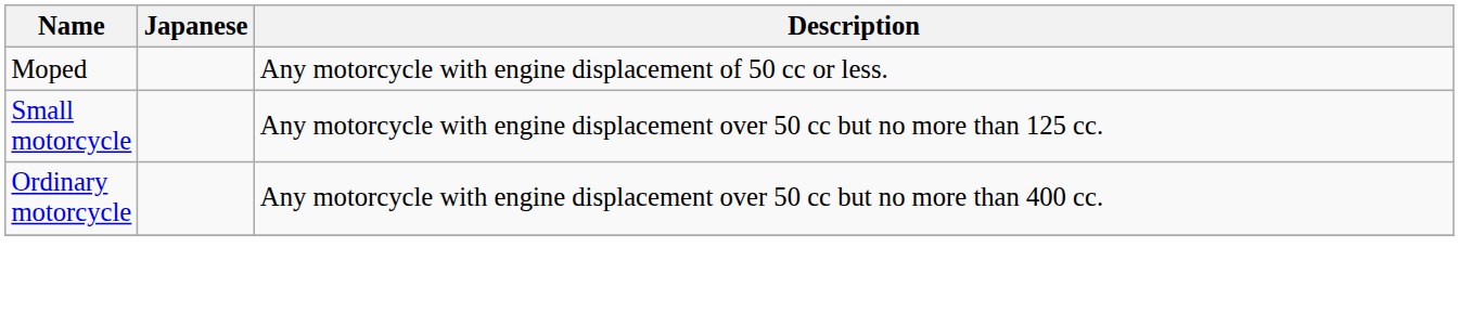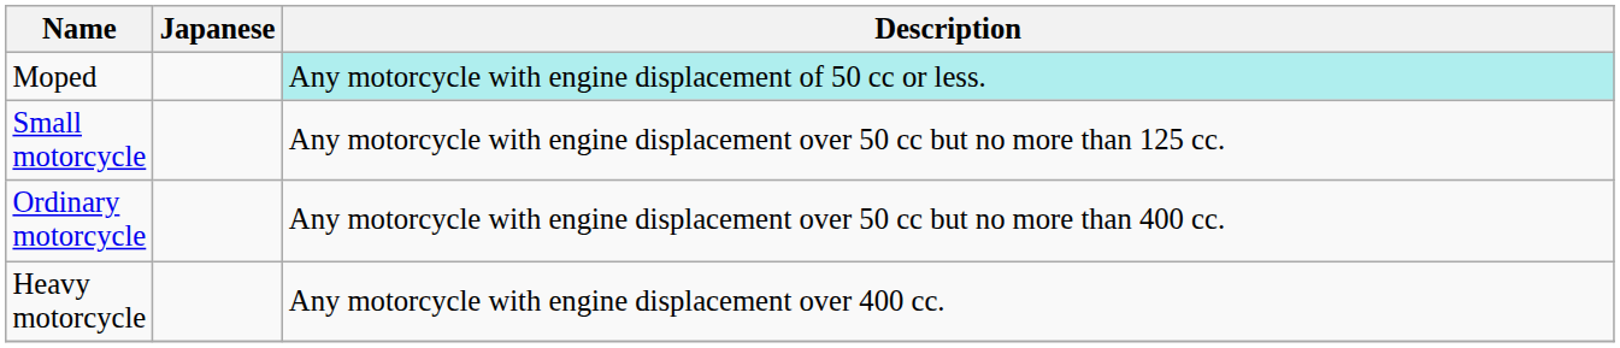Moped | Description: no background -> paleturquoise background
+ row: Heavy motorcycle | Any motorcycle with engine displacement over 400 cc.
